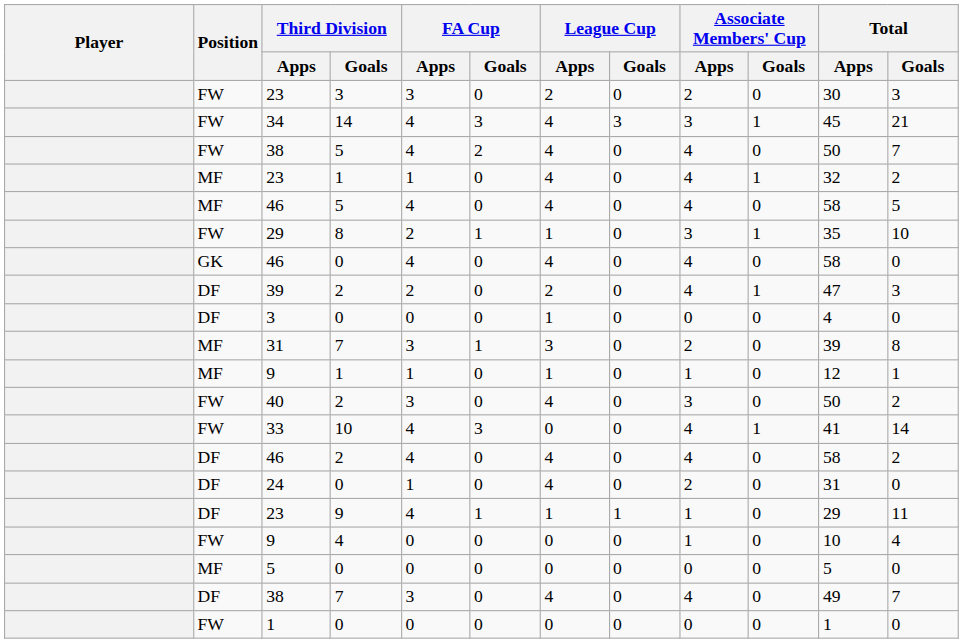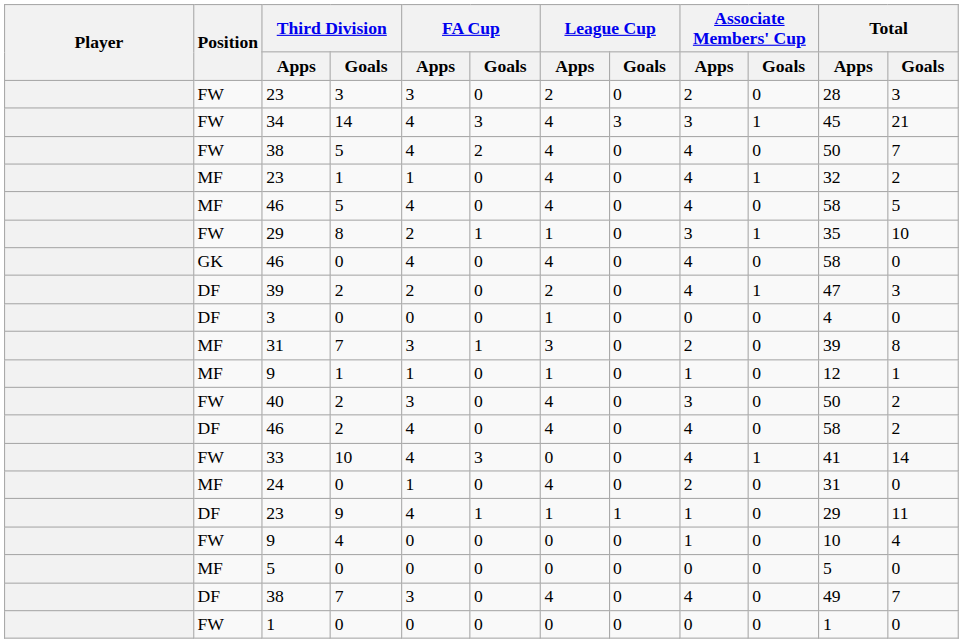23 / 3 | Total / Apps: 30 -> 28
rows swapped: 33 <-> 46 / 2
24 | Position: DF -> MF
